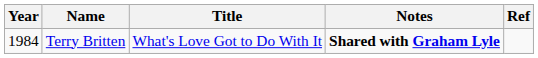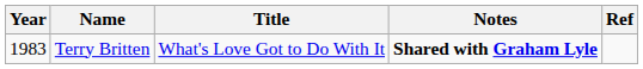Terry Britten | Year: 1984 -> 1983
